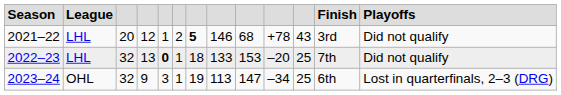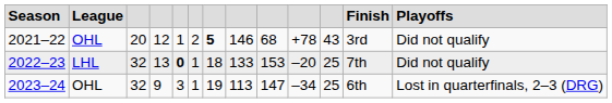2021–22 | column 2: LHL -> OHL
